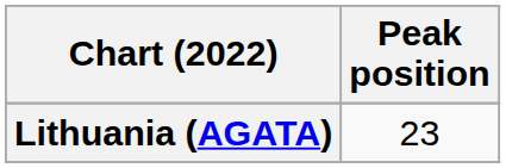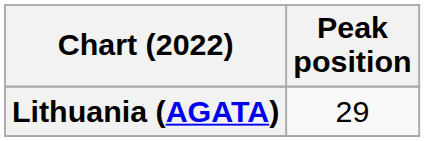Lithuania (AGATA) | Peak position: 23 -> 29
